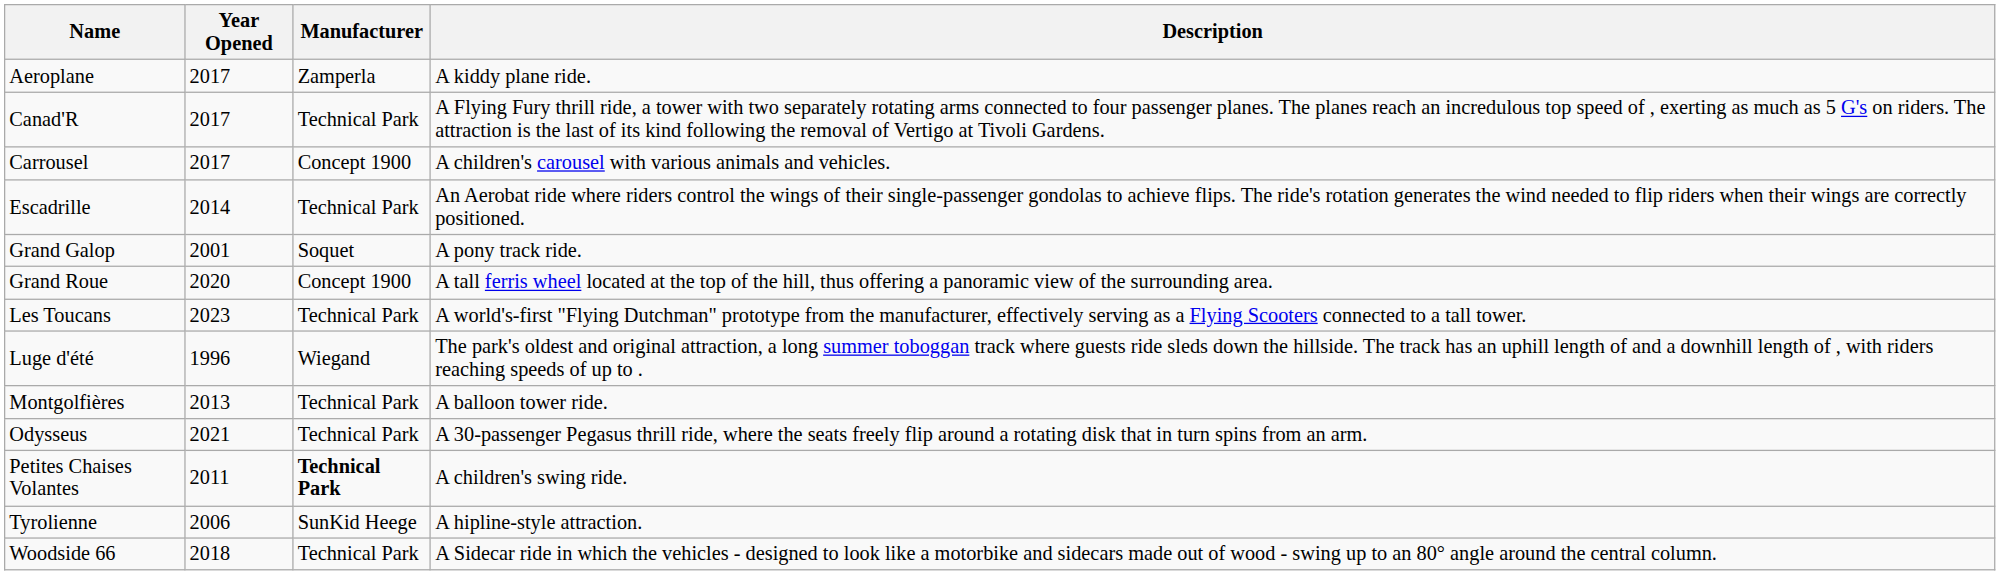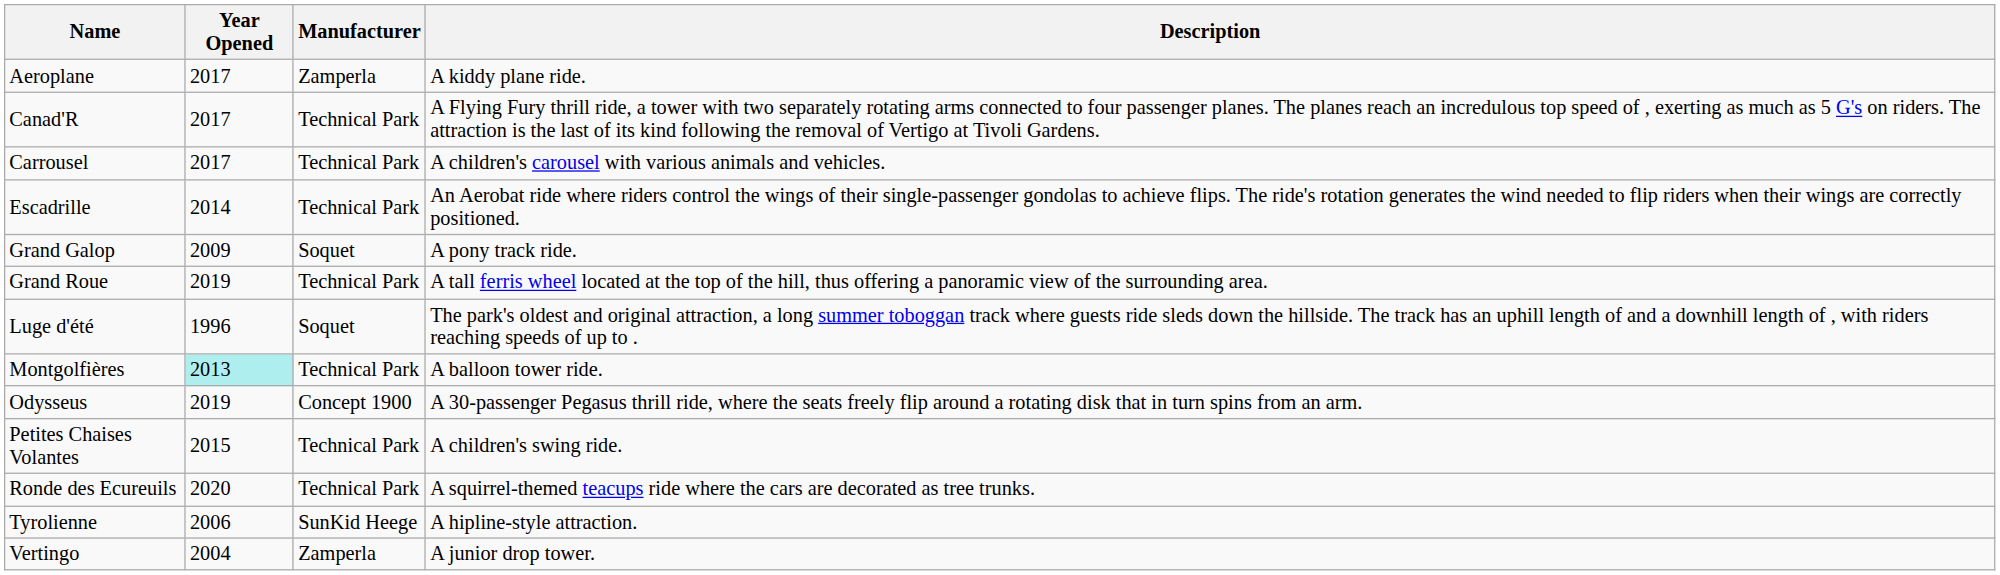Carrousel | Manufacturer: Concept 1900 -> Technical Park
Grand Galop | Year Opened: 2001 -> 2009
Grand Roue | Year Opened: 2020 -> 2019
Grand Roue | Manufacturer: Concept 1900 -> Technical Park
- row: Les Toucans | 2023 | Technical Park | A world's-first "Flying Dutchman" prototype from the manufacturer, effectively serving as a Flying Scooters connected to a tall tower.
Luge d'été | Manufacturer: Wiegand -> Soquet
Montgolfières | Year Opened: no background -> paleturquoise background
Odysseus | Year Opened: 2021 -> 2019
Odysseus | Manufacturer: Technical Park -> Concept 1900
Petites Chaises Volantes | Year Opened: 2011 -> 2015
Petites Chaises Volantes | Manufacturer: bold -> normal
+ row: Ronde des Ecureuils | 2020 | Technical Park | A squirrel-themed teacups ride where the cars are decorated as tree trunks.
+ row: Vertingo | 2004 | Zamperla | A junior drop tower.
- row: Woodside 66 | 2018 | Technical Park | A Sidecar ride in which the vehicles - designed to look like a motorbike and sidecars made out of wood - swing up to an 80° angle around the central column.
